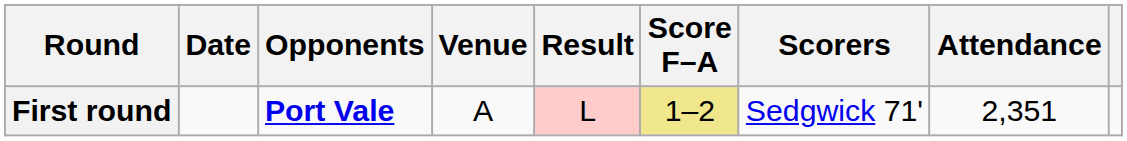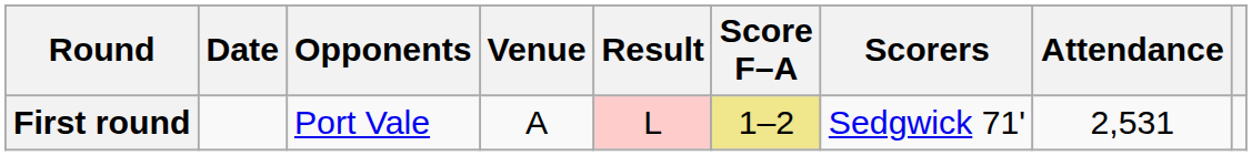First round | Opponents: bold -> normal
First round | Attendance: 2,351 -> 2,531
